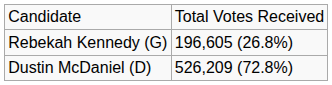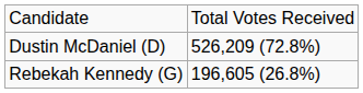rows swapped: Dustin McDaniel (D) <-> Rebekah Kennedy (G)
